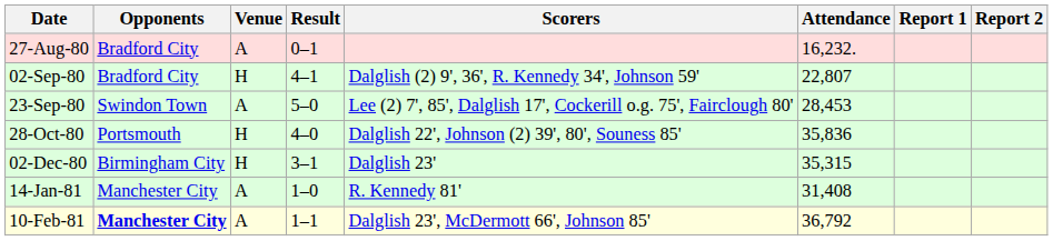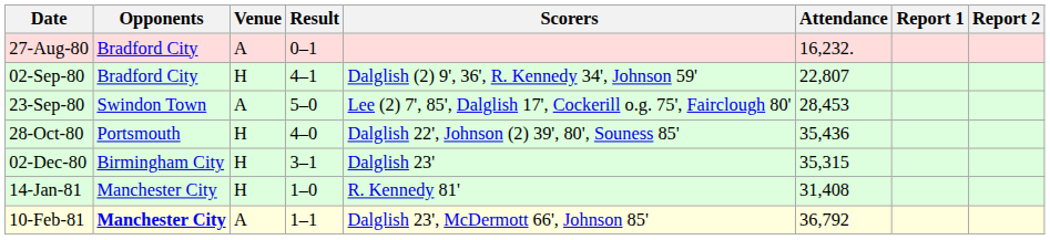28-Oct-80 | Attendance: 35,836 -> 35,436
14-Jan-81 | Venue: A -> H
